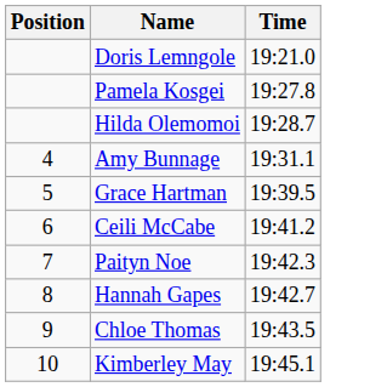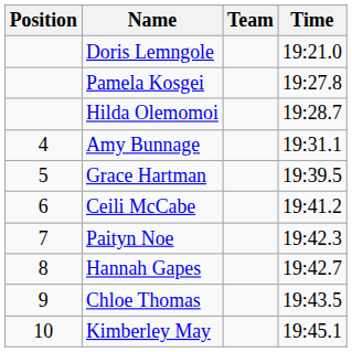+ column: Team
